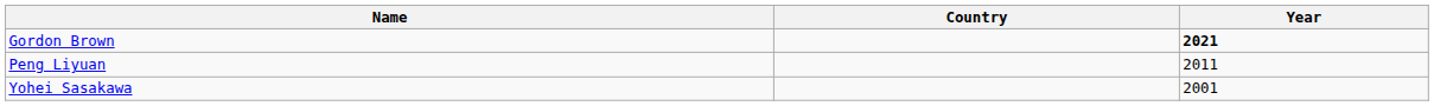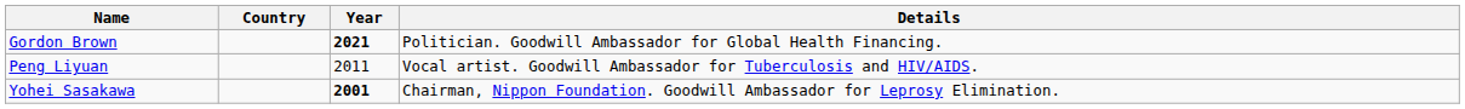+ column: Details | Politician. Goodwill Ambassador for Global Health Financing. | Vocal artist. Goodwill Ambassador for Tuberculosis and HIV/AIDS. | Chairman, Nippon Foundation. Goodwill Ambassador for Leprosy Elimination.
Yohei Sasakawa | Year: normal -> bold
